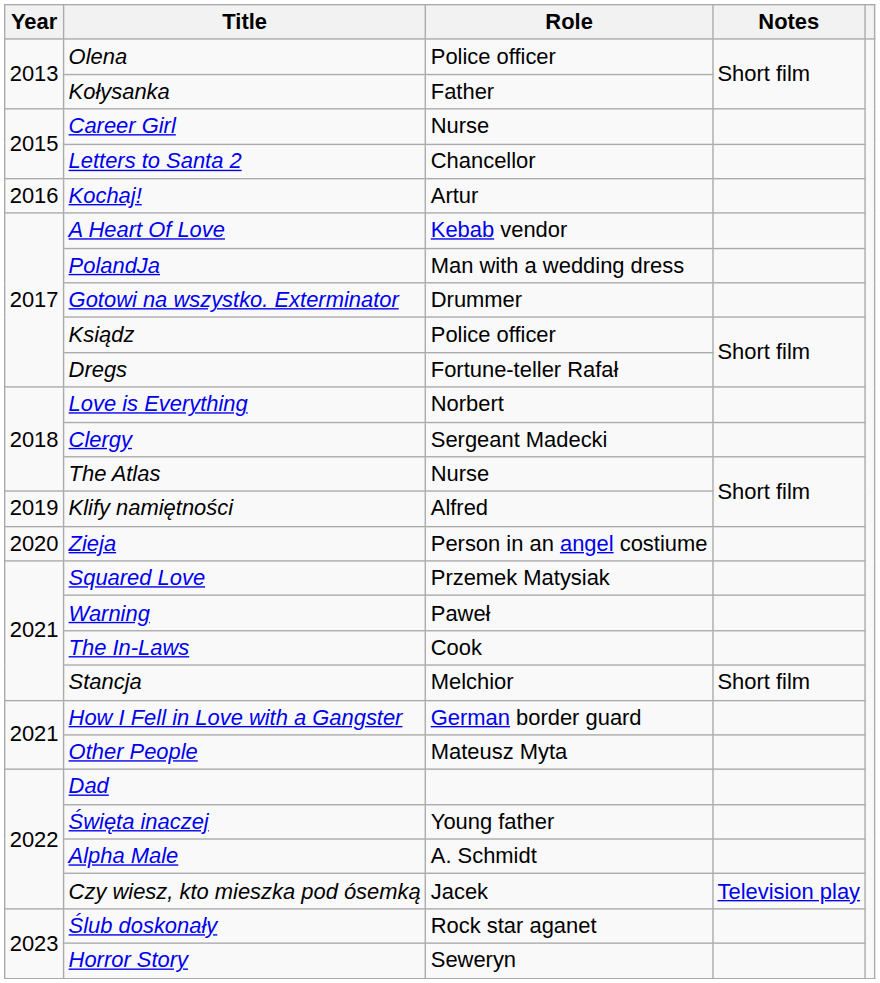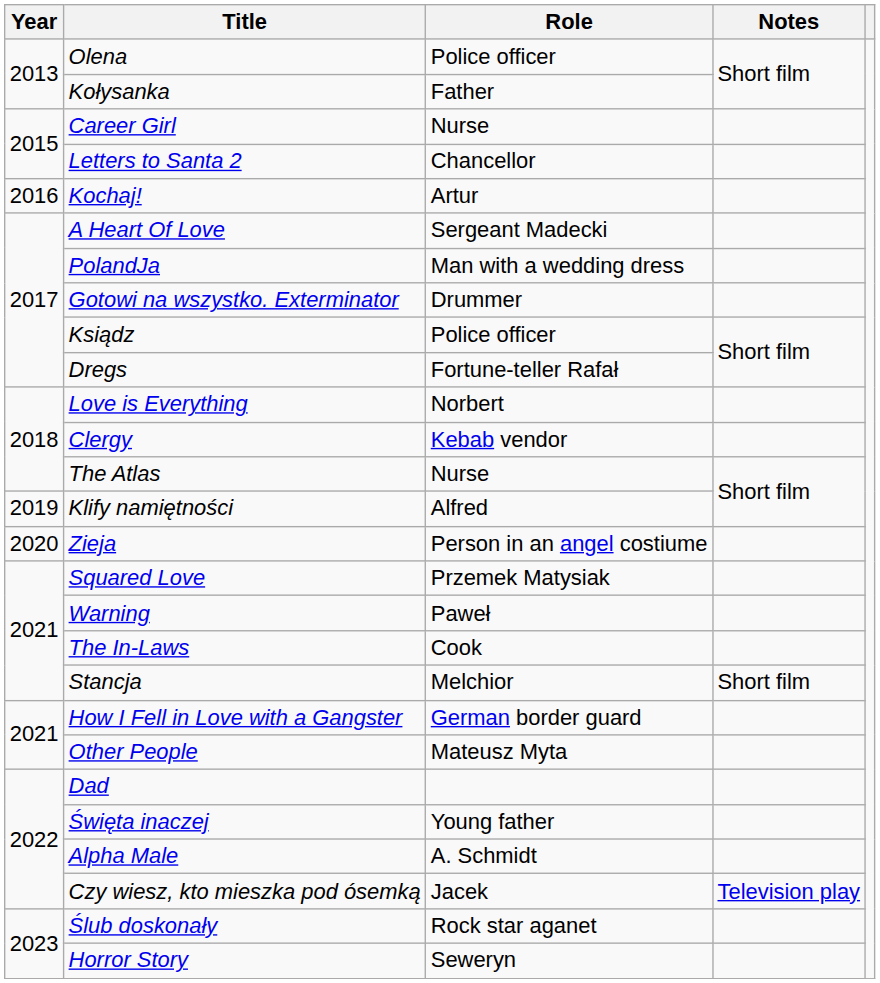A Heart Of Love | Role: Kebab vendor -> Sergeant Madecki
Clergy | Role: Sergeant Madecki -> Kebab vendor
